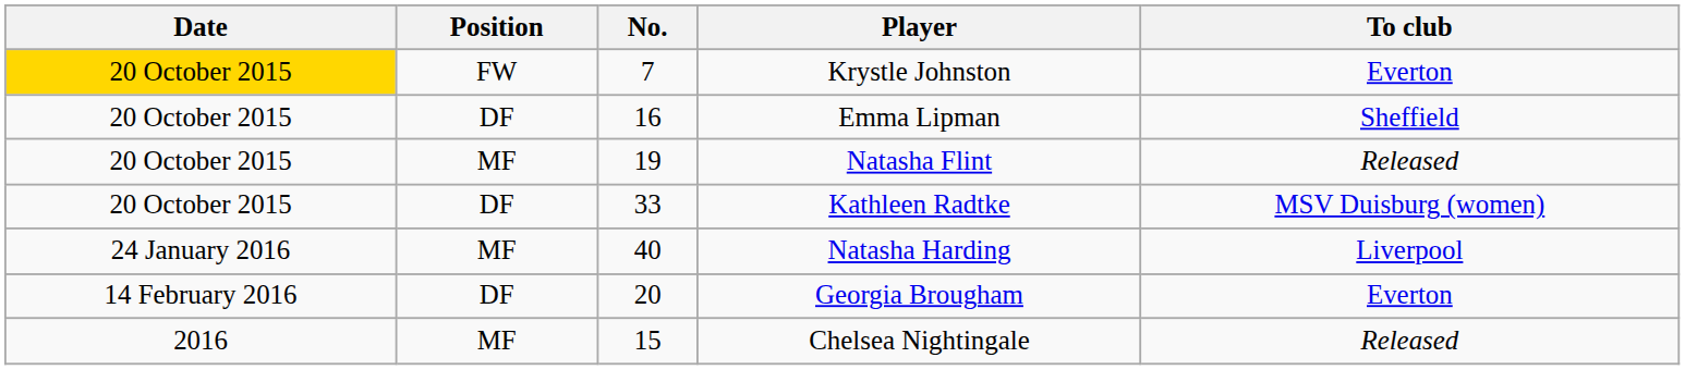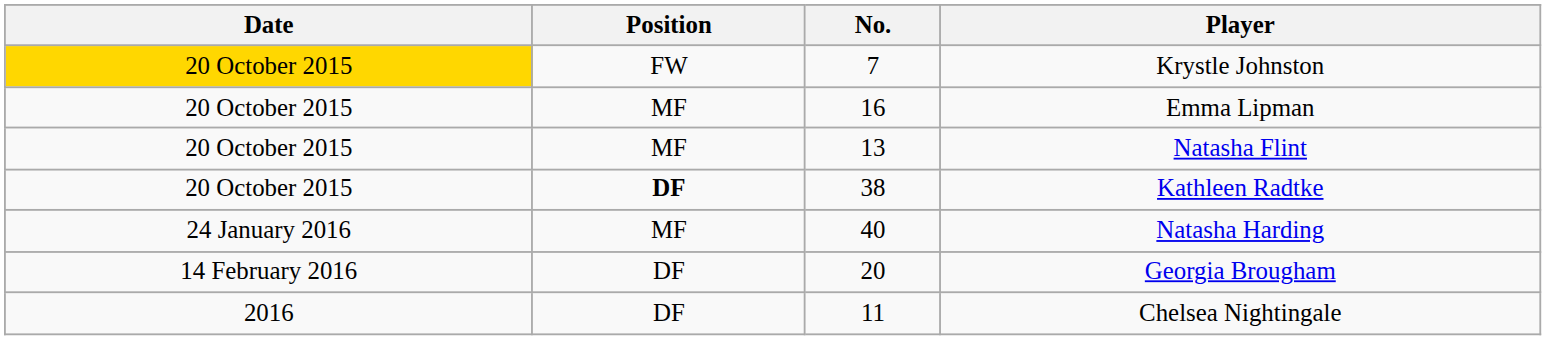- column: To club | Everton | Sheffield | Released | MSV Duisburg (women) | Liverpool | Everton | Released
Emma Lipman | Position: DF -> MF
Natasha Flint | No.: 19 -> 13
Kathleen Radtke | Position: normal -> bold
Kathleen Radtke | No.: 33 -> 38
Chelsea Nightingale | Position: MF -> DF
Chelsea Nightingale | No.: 15 -> 11
